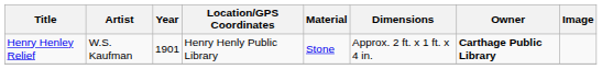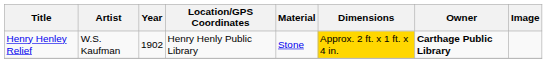Henry Henley Relief | Year: 1901 -> 1902
Henry Henley Relief | Dimensions: no background -> gold background
